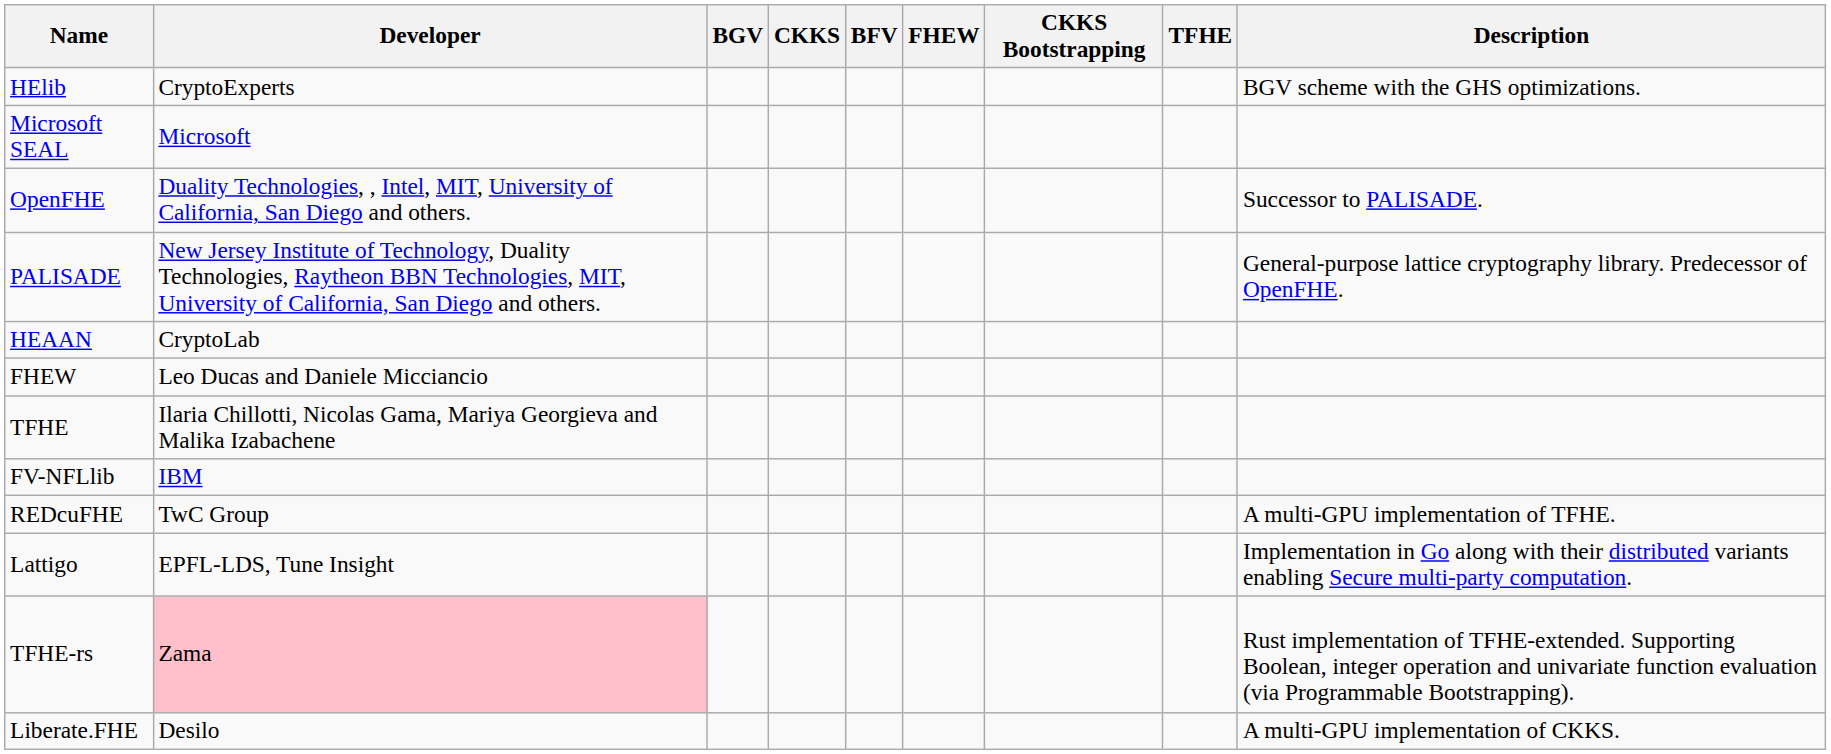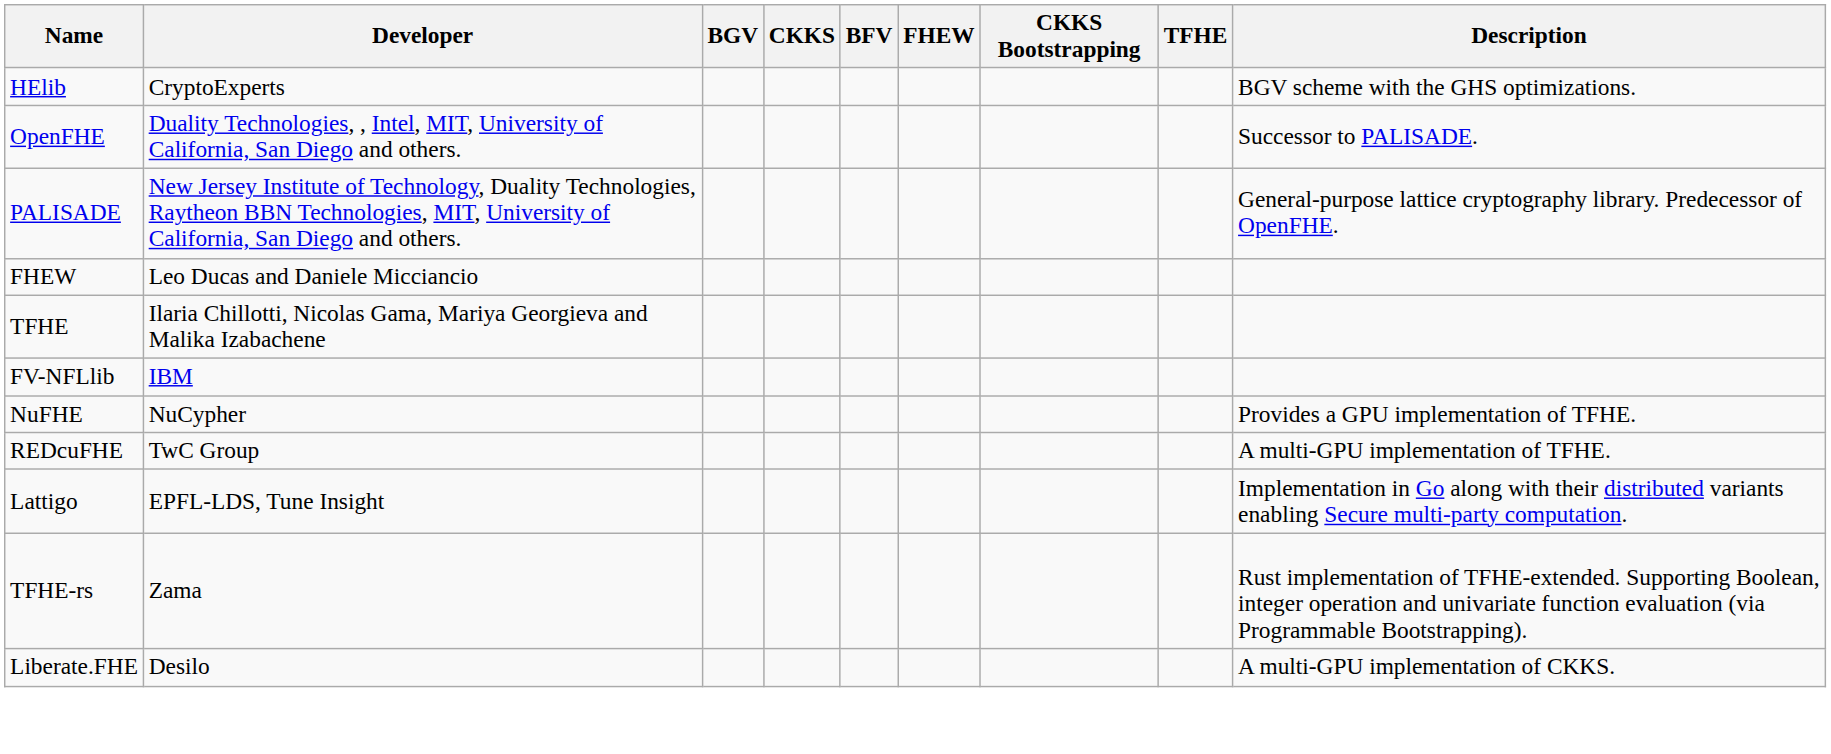- row: Microsoft SEAL | Microsoft
- row: HEAAN | CryptoLab
+ row: NuFHE | NuCypher | Provides a GPU implementation of TFHE.
TFHE-rs | Developer: pink background -> no background
